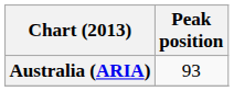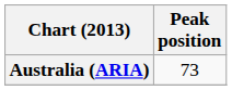Australia (ARIA) | Peak position: 93 -> 73
